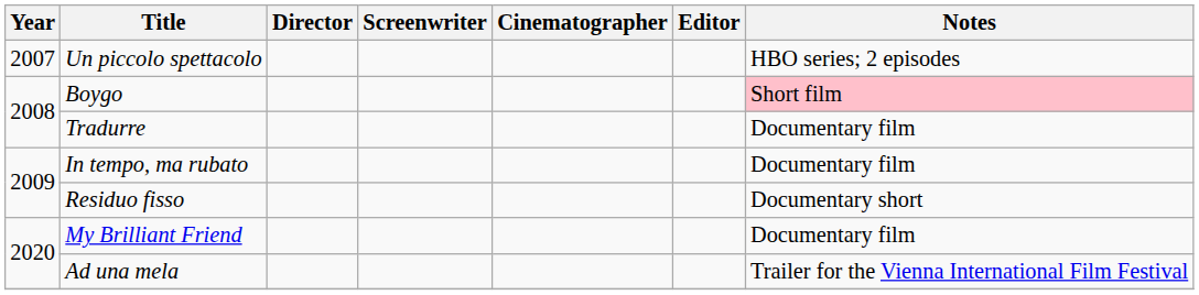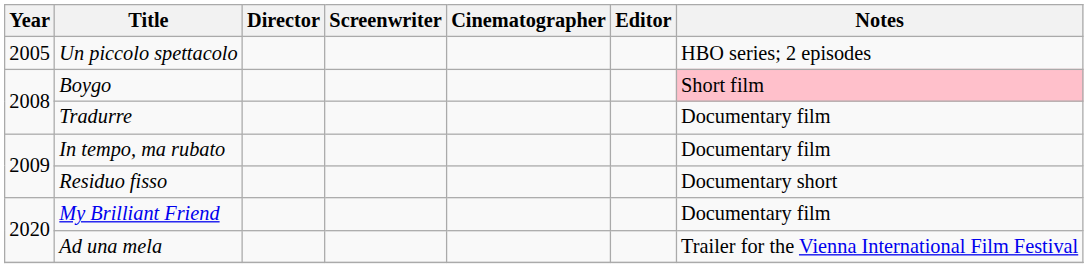Un piccolo spettacolo | Year: 2007 -> 2005
